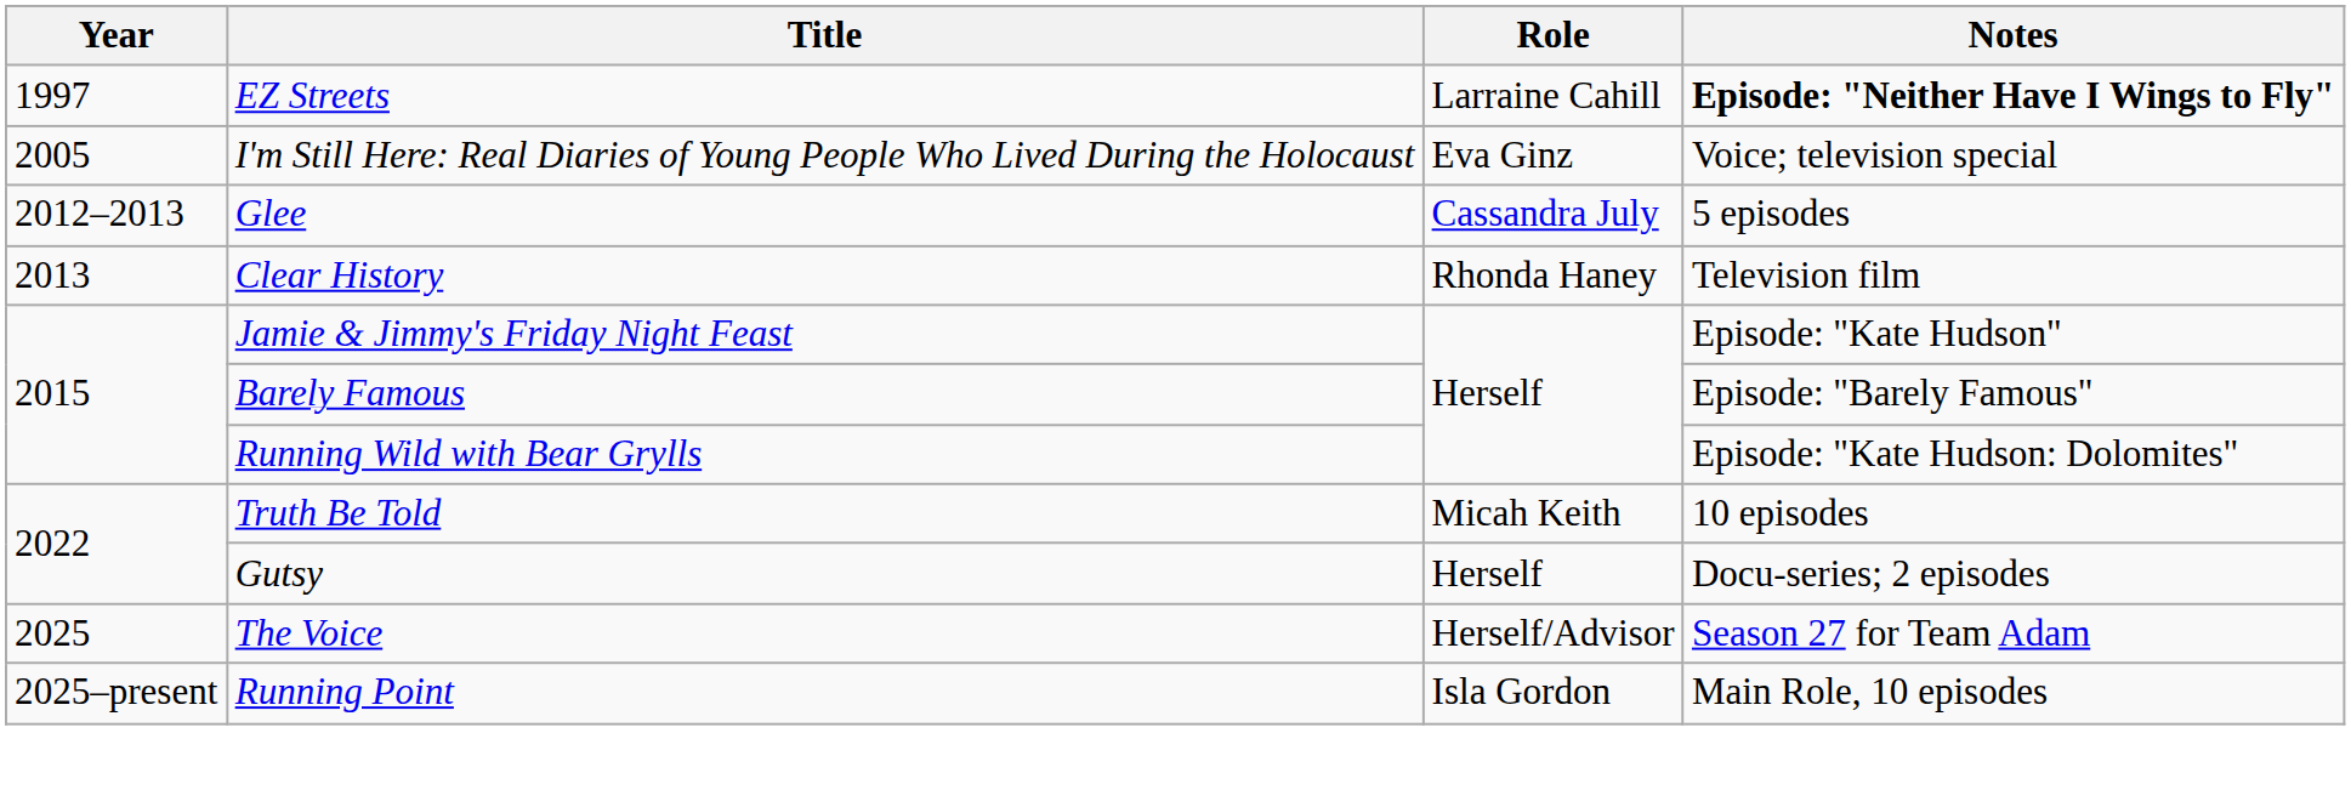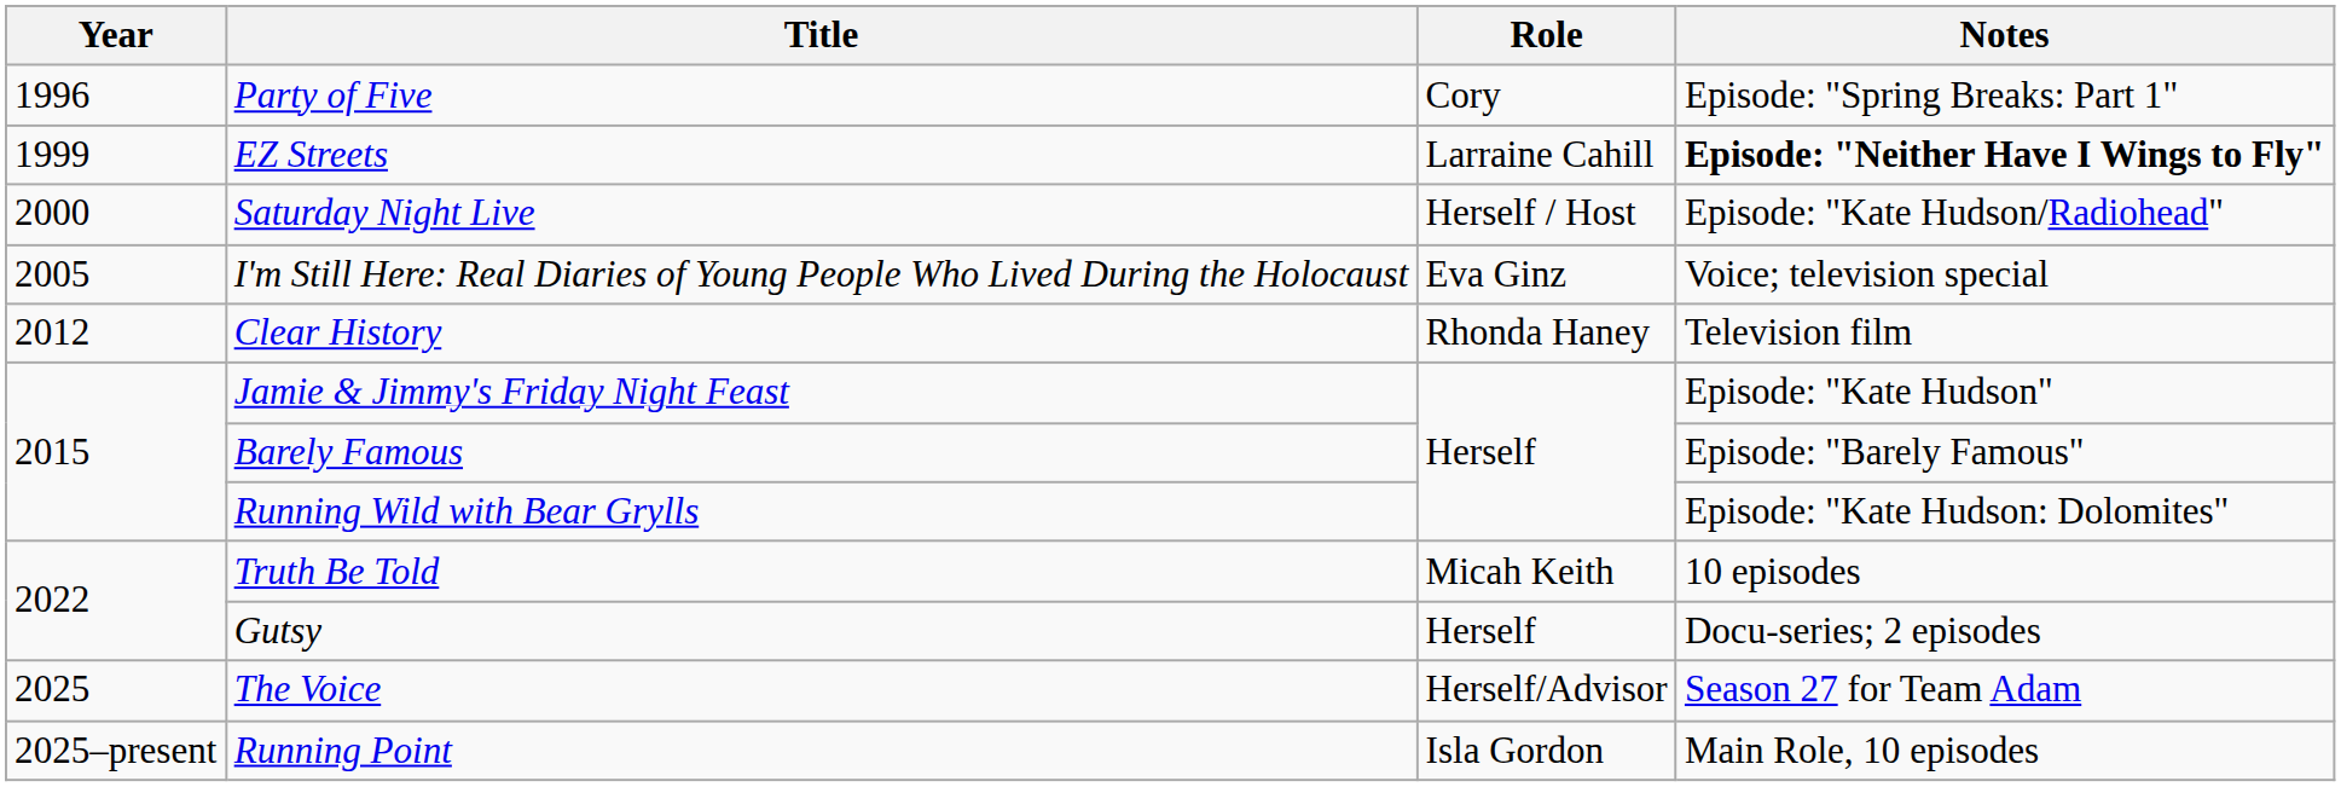+ row: 1996 | Party of Five | Cory | Episode: "Spring Breaks: Part 1"
EZ Streets | Year: 1997 -> 1999
+ row: 2000 | Saturday Night Live | Herself / Host | Episode: "Kate Hudson/Radiohead"
- row: 2012–2013 | Glee | Cassandra July | 5 episodes
Clear History | Year: 2013 -> 2012
